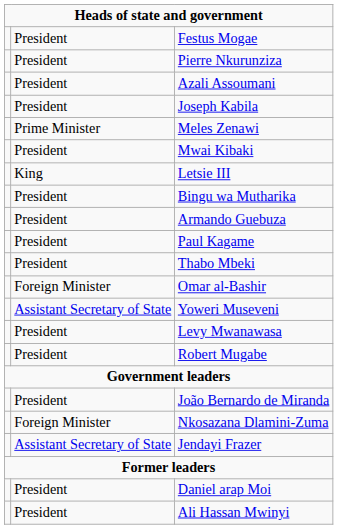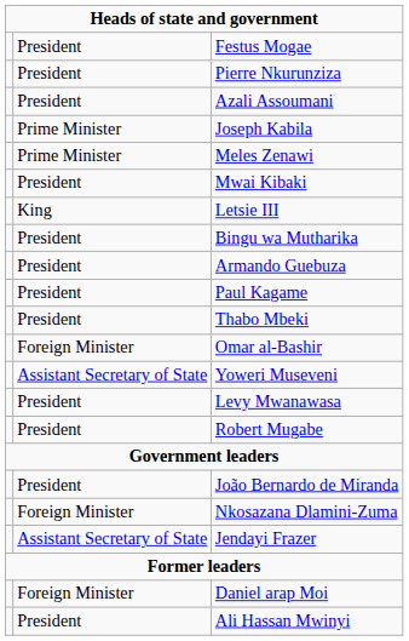Joseph Kabila | column 2: President -> Prime Minister
Daniel arap Moi | column 2: President -> Foreign Minister
